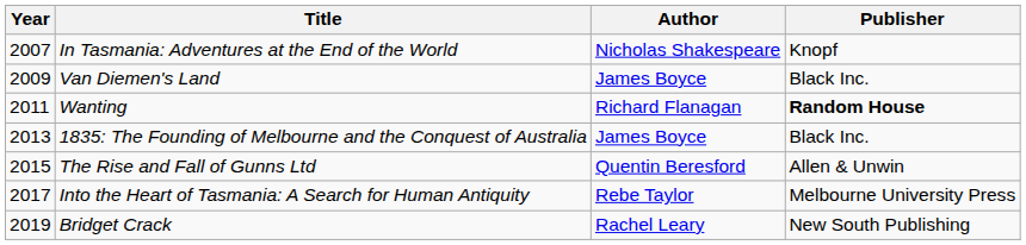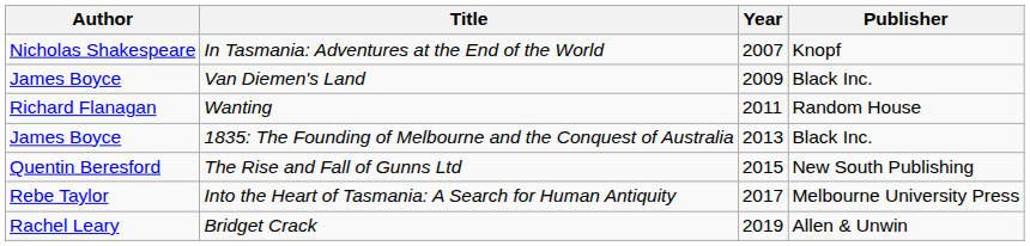columns swapped: Year <-> Author
Wanting | Publisher: bold -> normal
The Rise and Fall of Gunns Ltd | Publisher: Allen & Unwin -> New South Publishing
Bridget Crack | Publisher: New South Publishing -> Allen & Unwin
